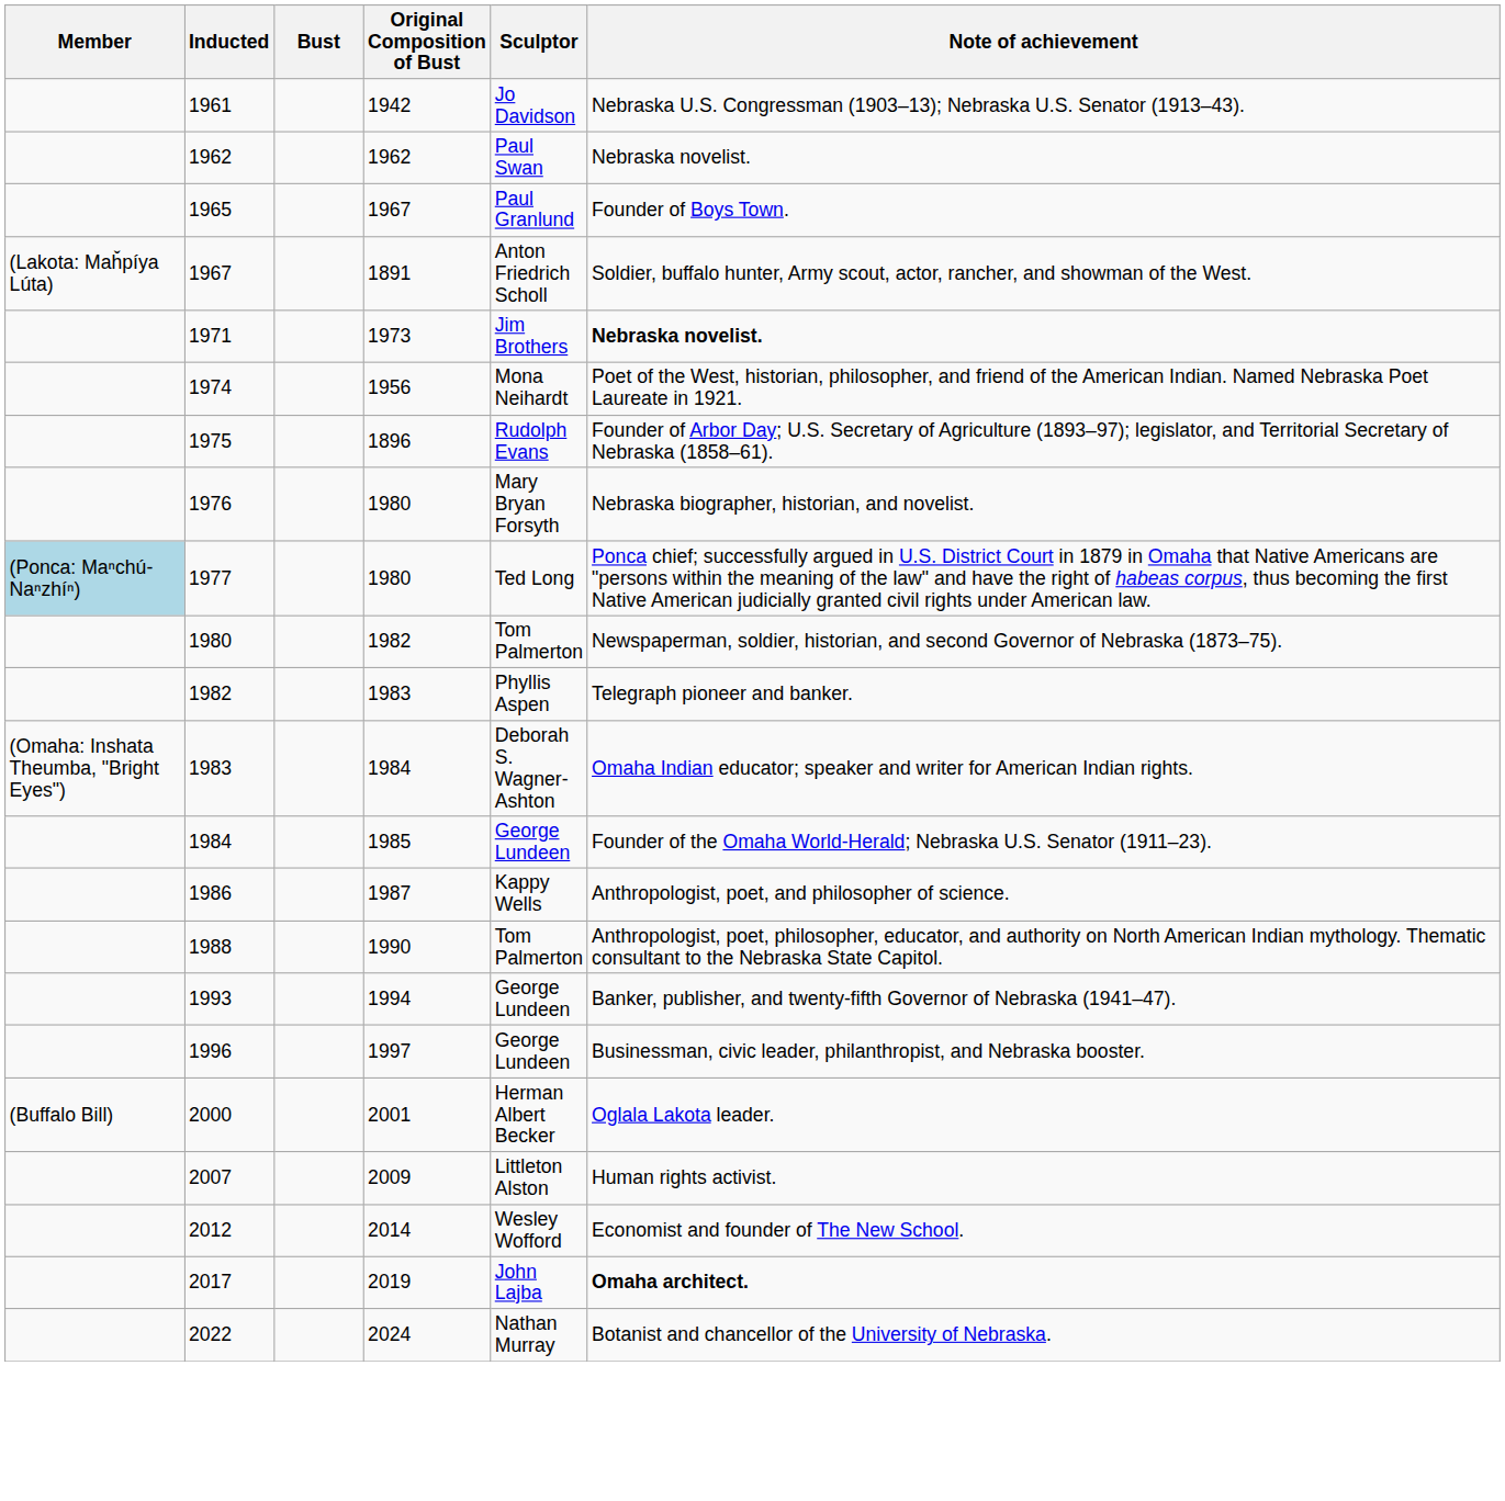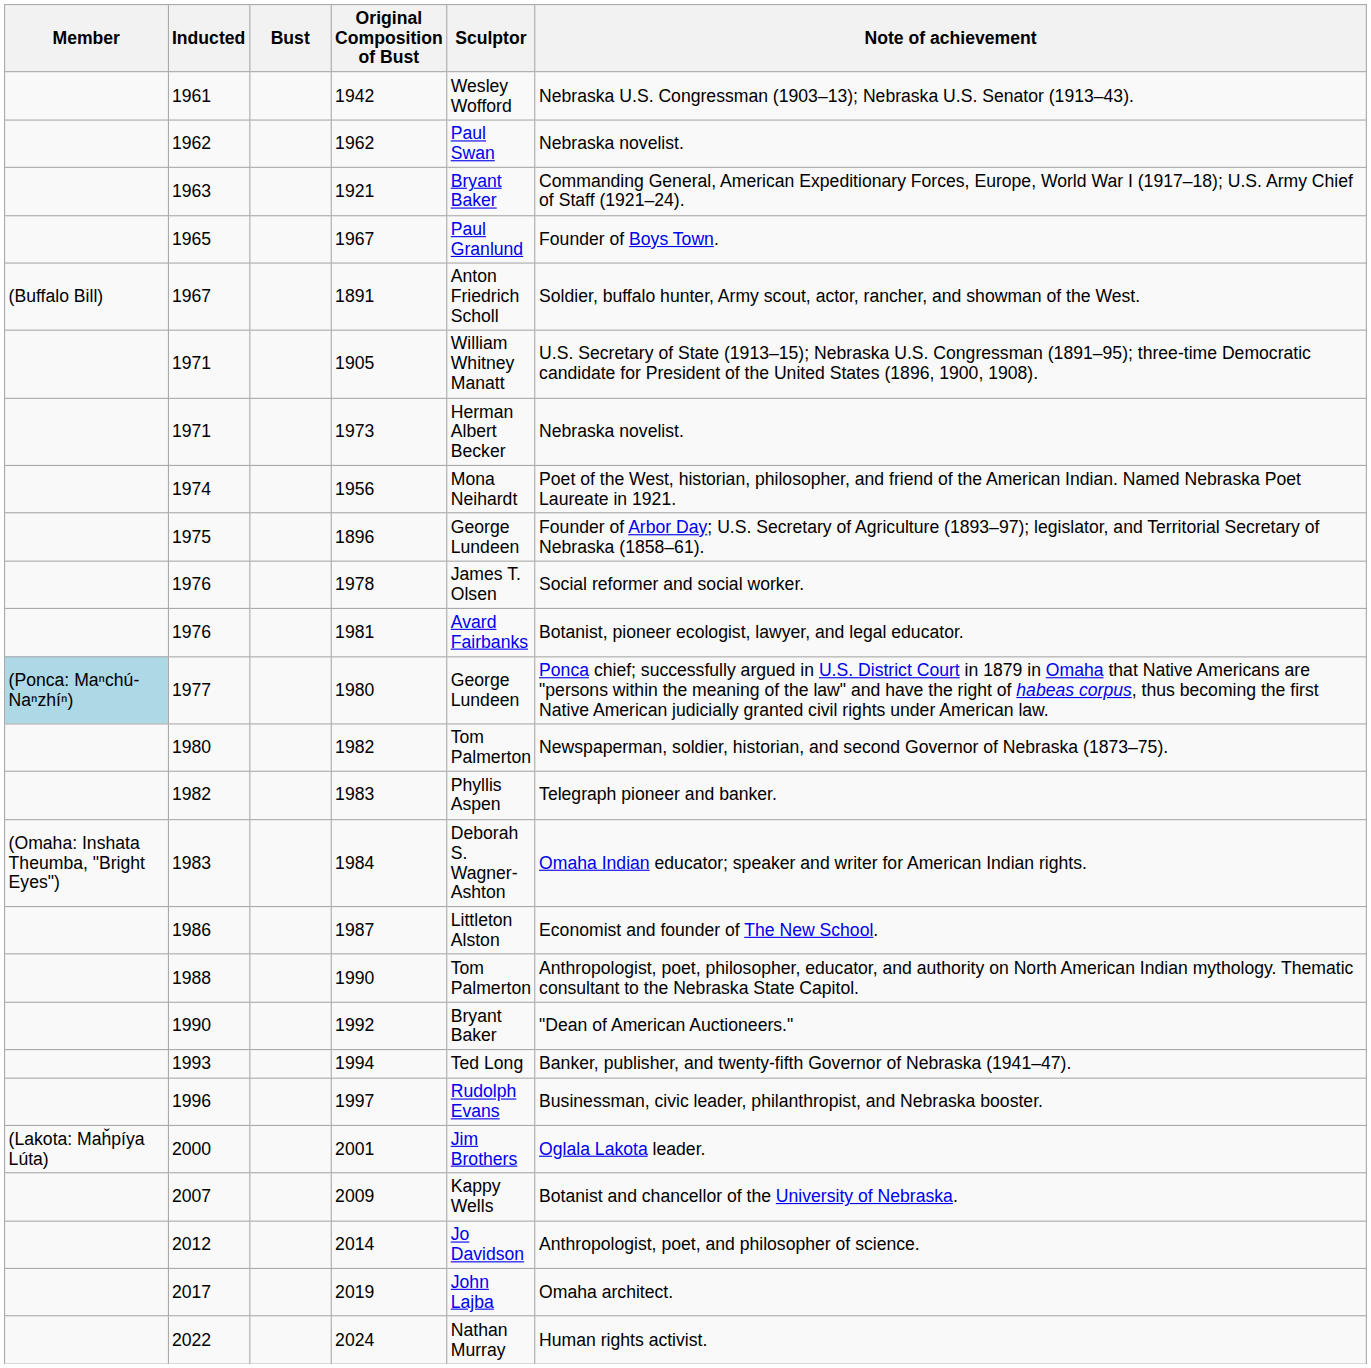1942 | Sculptor: Jo Davidson -> Wesley Wofford
+ row: 1963 | 1921 | Bryant Baker | Commanding General, American Expeditionary Forces, Europe, World War I (1917–18); U.S. Army Chief of Staff (1921–24).
1891 | Member: (Lakota: Maȟpíya Lúta) -> (Buffalo Bill)
+ row: 1971 | 1905 | William Whitney Manatt | U.S. Secretary of State (1913–15); Nebraska U.S. Congressman (1891–95); three-time Democratic candidate for President of the United States (1896, 1900, 1908).
1973 | Sculptor: Jim Brothers -> Herman Albert Becker
1973 | Note of achievement: bold -> normal
1896 | Sculptor: Rudolph Evans -> George Lundeen
+ row: 1976 | 1978 | James T. Olsen | Social reformer and social worker.
- row: 1976 | 1980 | Mary Bryan Forsyth | Nebraska biographer, historian, and novelist.
+ row: 1976 | 1981 | Avard Fairbanks | Botanist, pioneer ecologist, lawyer, and legal educator.
1977 / 1980 | Sculptor: Ted Long -> George Lundeen
- row: 1984 | 1985 | George Lundeen | Founder of the Omaha World-Herald; Nebraska U.S. Senator (1911–23).
1987 | Sculptor: Kappy Wells -> Littleton Alston
1987 | Note of achievement: Anthropologist, poet, and philosopher of science. -> Economist and founder of The New School.
+ row: 1990 | 1992 | Bryant Baker | "Dean of American Auctioneers."
1994 | Sculptor: George Lundeen -> Ted Long
1997 | Sculptor: George Lundeen -> Rudolph Evans
2001 | Member: (Buffalo Bill) -> (Lakota: Maȟpíya Lúta)
2001 | Sculptor: Herman Albert Becker -> Jim Brothers
2009 | Sculptor: Littleton Alston -> Kappy Wells
2009 | Note of achievement: Human rights activist. -> Botanist and chancellor of the University of Nebraska.
2014 | Sculptor: Wesley Wofford -> Jo Davidson
2014 | Note of achievement: Economist and founder of The New School. -> Anthropologist, poet, and philosopher of science.
2019 | Note of achievement: bold -> normal
2024 | Note of achievement: Botanist and chancellor of the University of Nebraska. -> Human rights activist.
